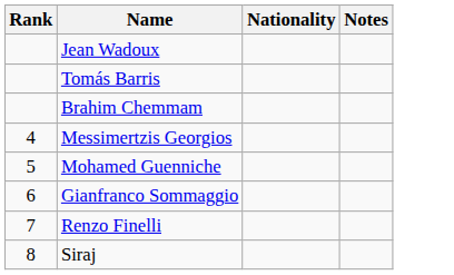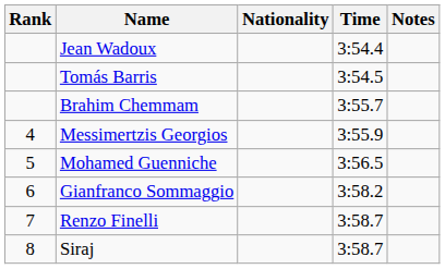+ column: Time | 3:54.4 | 3:54.5 | 3:55.7 | 3:55.9 | 3:56.5 | 3:58.2 | 3:58.7 | 3:58.7
